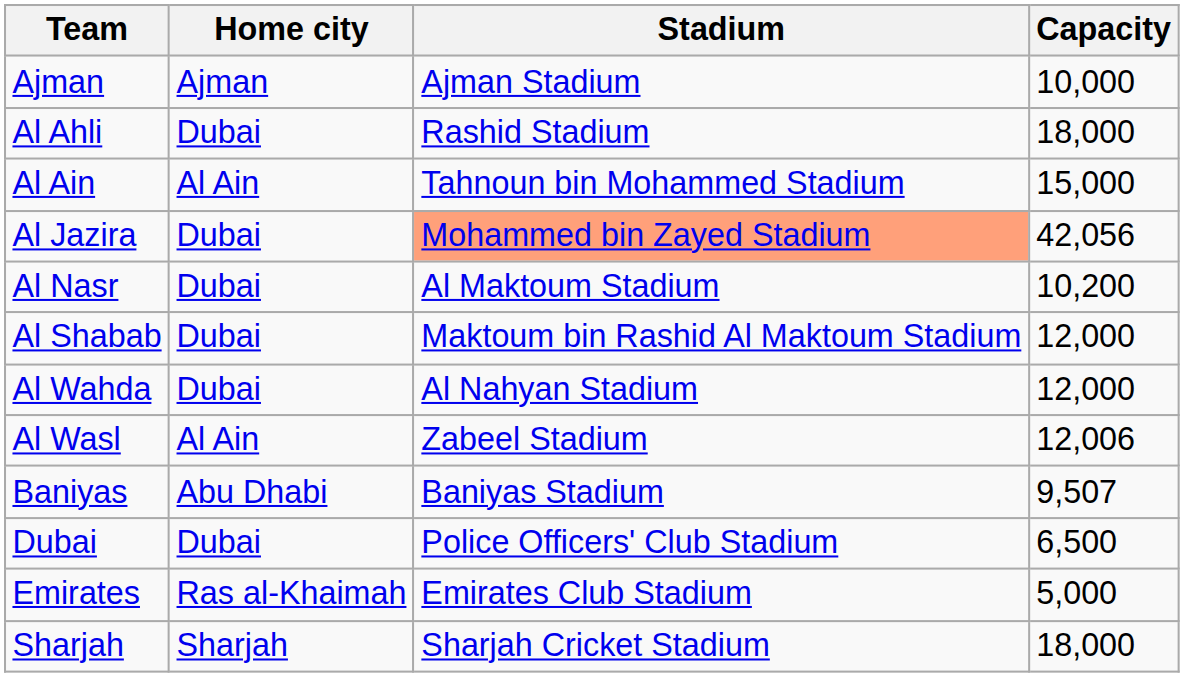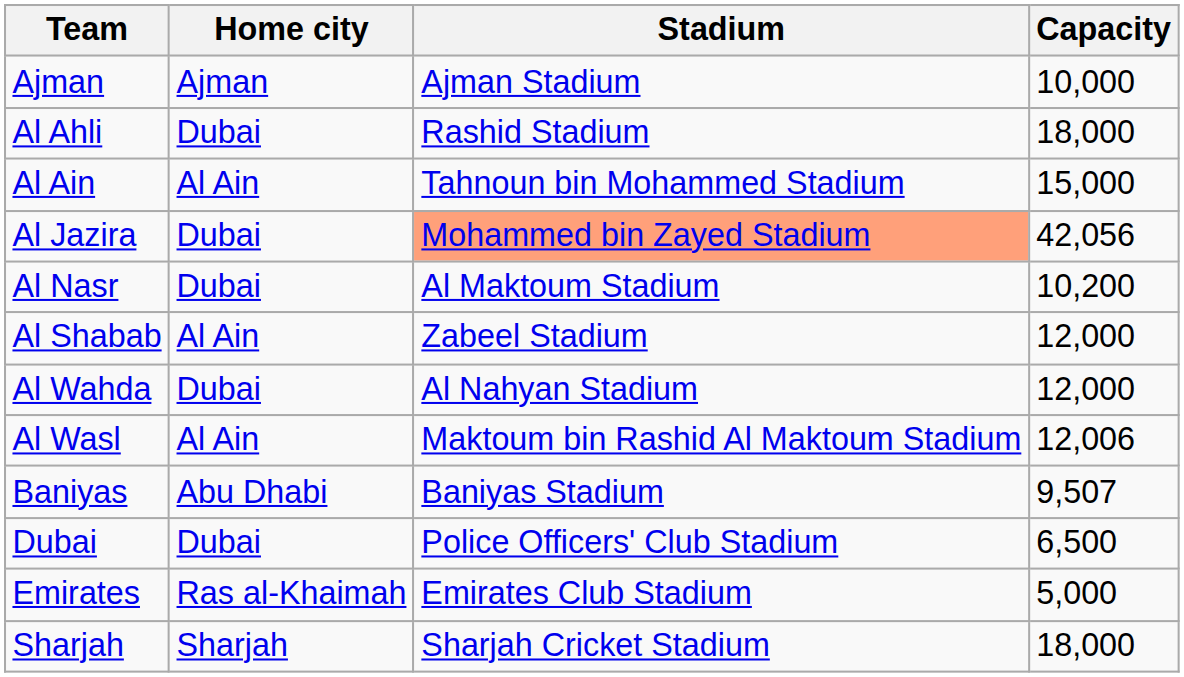Al Shabab | Home city: Dubai -> Al Ain
Al Shabab | Stadium: Maktoum bin Rashid Al Maktoum Stadium -> Zabeel Stadium
Al Wasl | Stadium: Zabeel Stadium -> Maktoum bin Rashid Al Maktoum Stadium
